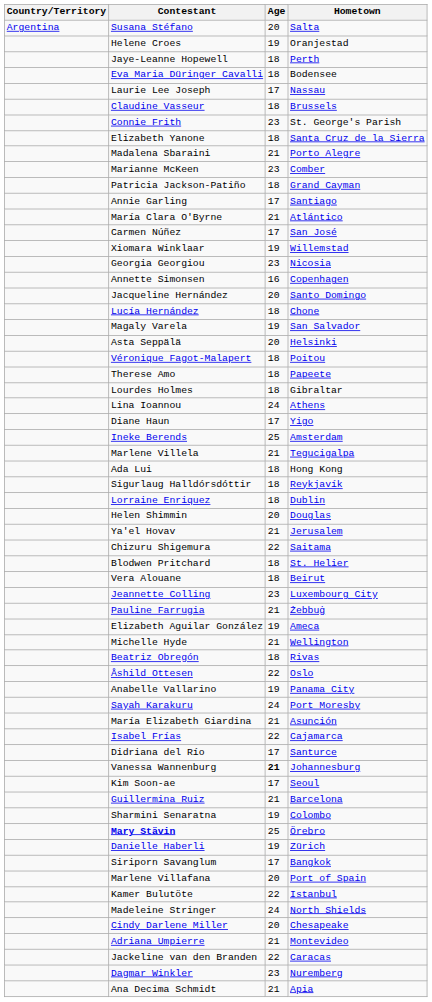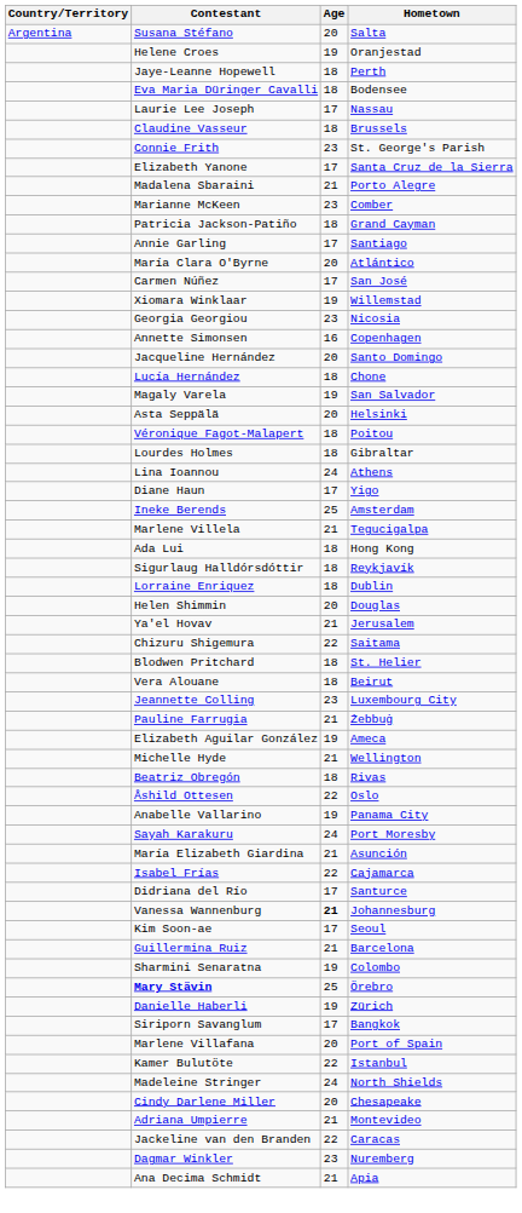Elizabeth Yanone | Age: 18 -> 17
María Clara O'Byrne | Age: 21 -> 20
- row: Therese Amo | 18 | Papeete
